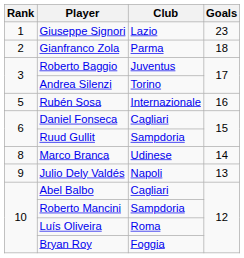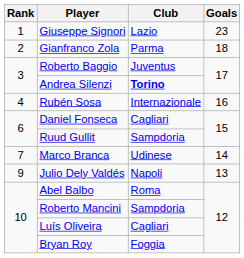Andrea Silenzi | Club: normal -> bold
Rubén Sosa | Rank: 5 -> 4
Marco Branca | Rank: 8 -> 7
Abel Balbo | Club: Cagliari -> Roma
Luís Oliveira | Club: Roma -> Cagliari
